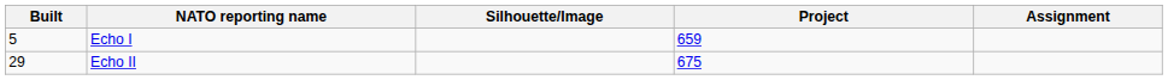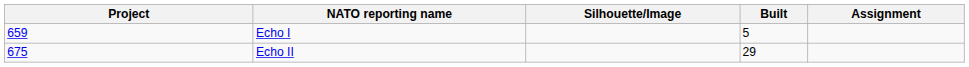columns swapped: Project <-> Built
